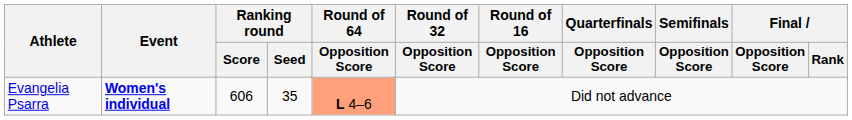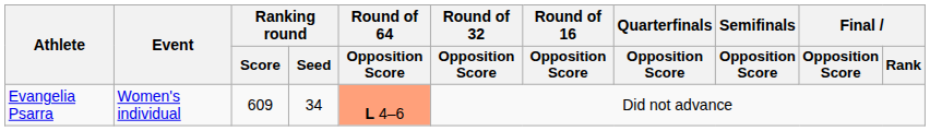Evangelia Psarra | Event: bold -> normal
Evangelia Psarra | Ranking round / Score: 606 -> 609
Evangelia Psarra | Ranking round / Seed: 35 -> 34
